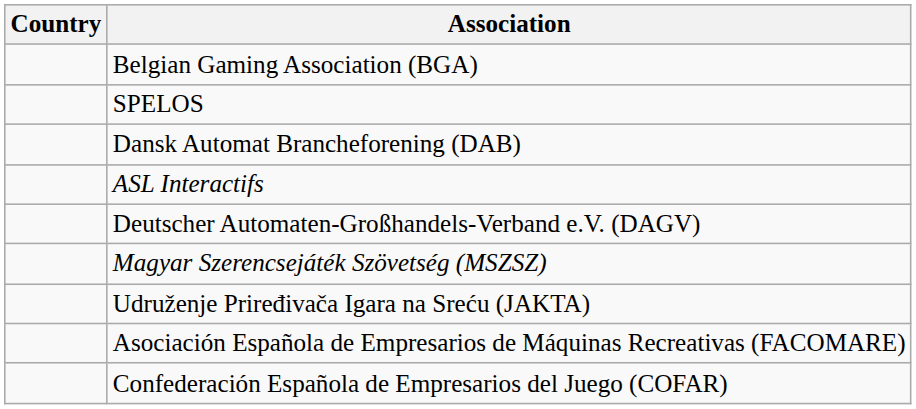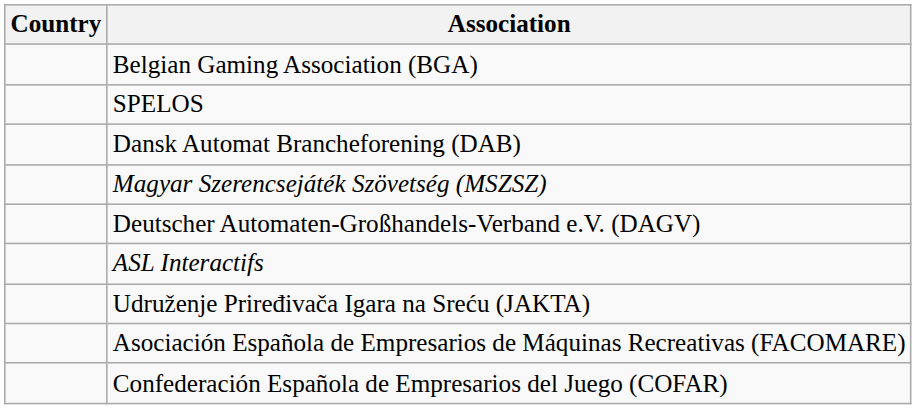rows swapped: ASL Interactifs <-> Magyar Szerencsejáték Szövetség (MSZSZ)
